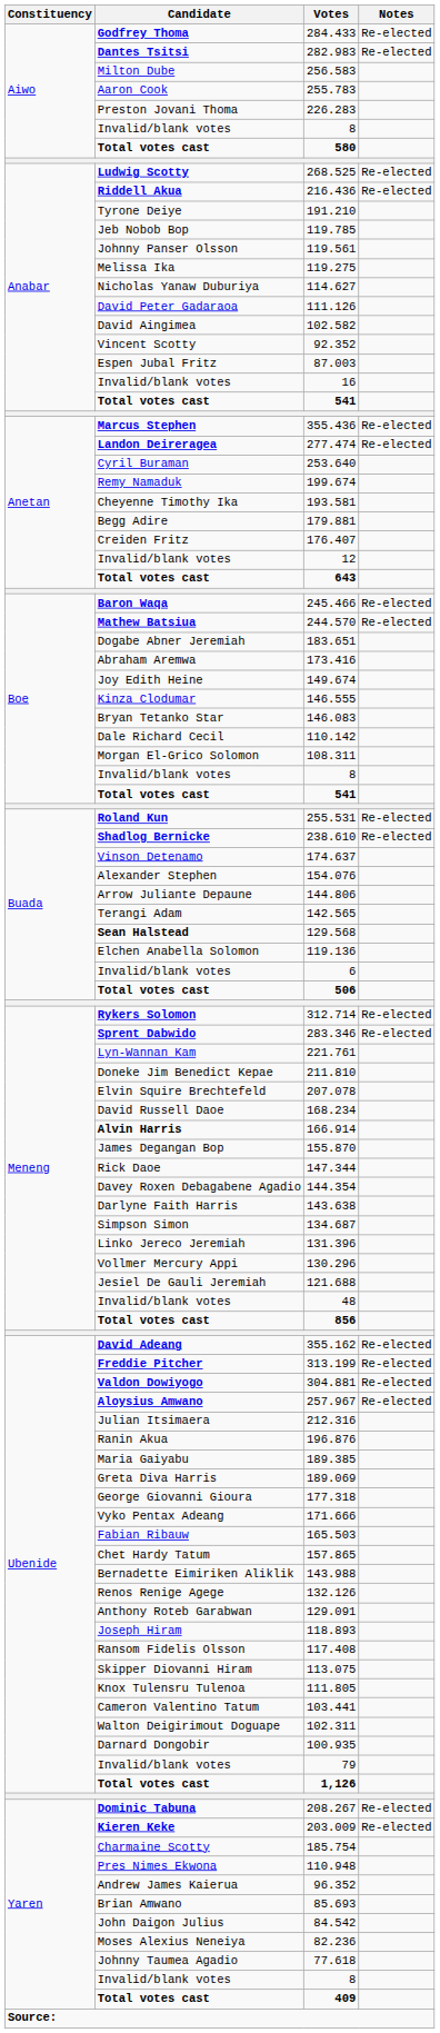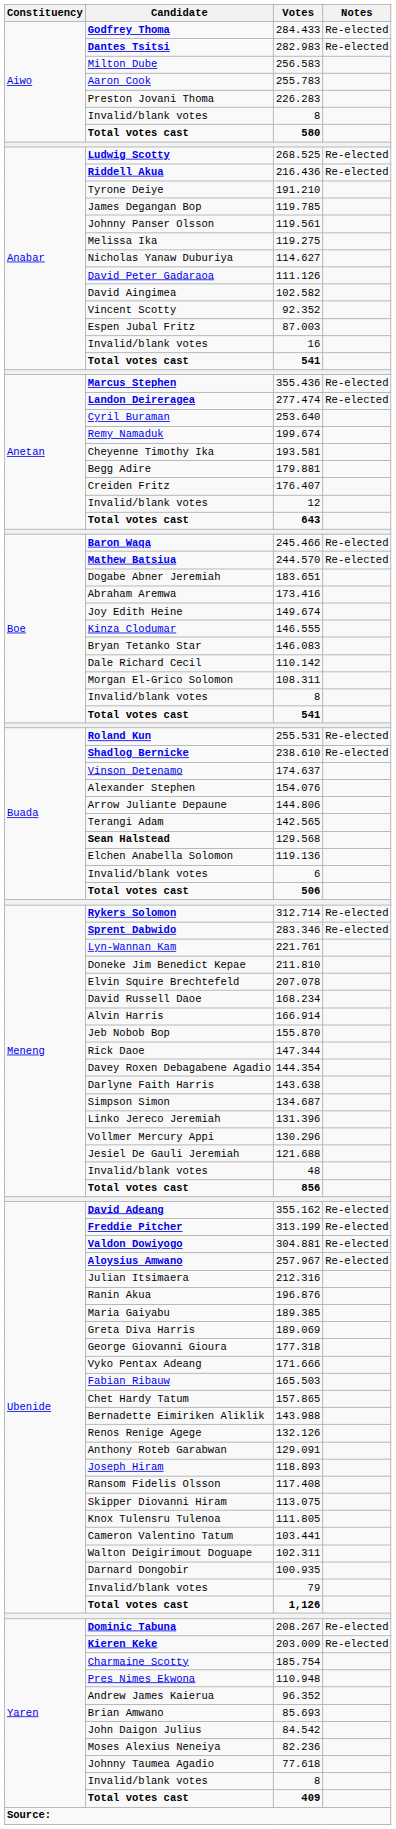119.785 | Candidate: Jeb Nobob Bop -> James Degangan Bop
166.914 | Candidate: bold -> normal
155.870 | Candidate: James Degangan Bop -> Jeb Nobob Bop
